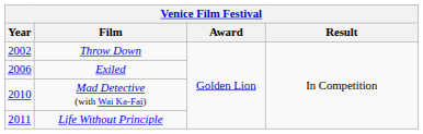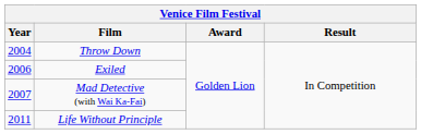Throw Down | Year: 2002 -> 2004
Mad Detective (with Wai Ka-Fai) | Year: 2010 -> 2007
